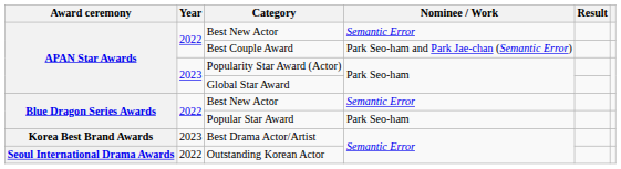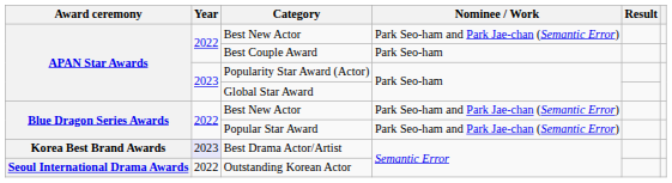APAN Star Awards / Best New Actor | Nominee / Work: Semantic Error -> Park Seo-ham and Park Jae-chan (Semantic Error)
Best Couple Award | Nominee / Work: Park Seo-ham and Park Jae-chan (Semantic Error) -> Park Seo-ham
Blue Dragon Series Awards / Best New Actor | Nominee / Work: Semantic Error -> Park Seo-ham and Park Jae-chan (Semantic Error)
Popular Star Award | Nominee / Work: Park Seo-ham -> Park Seo-ham and Park Jae-chan (Semantic Error)
Best Drama Actor/Artist | Year: no background -> lavender background
